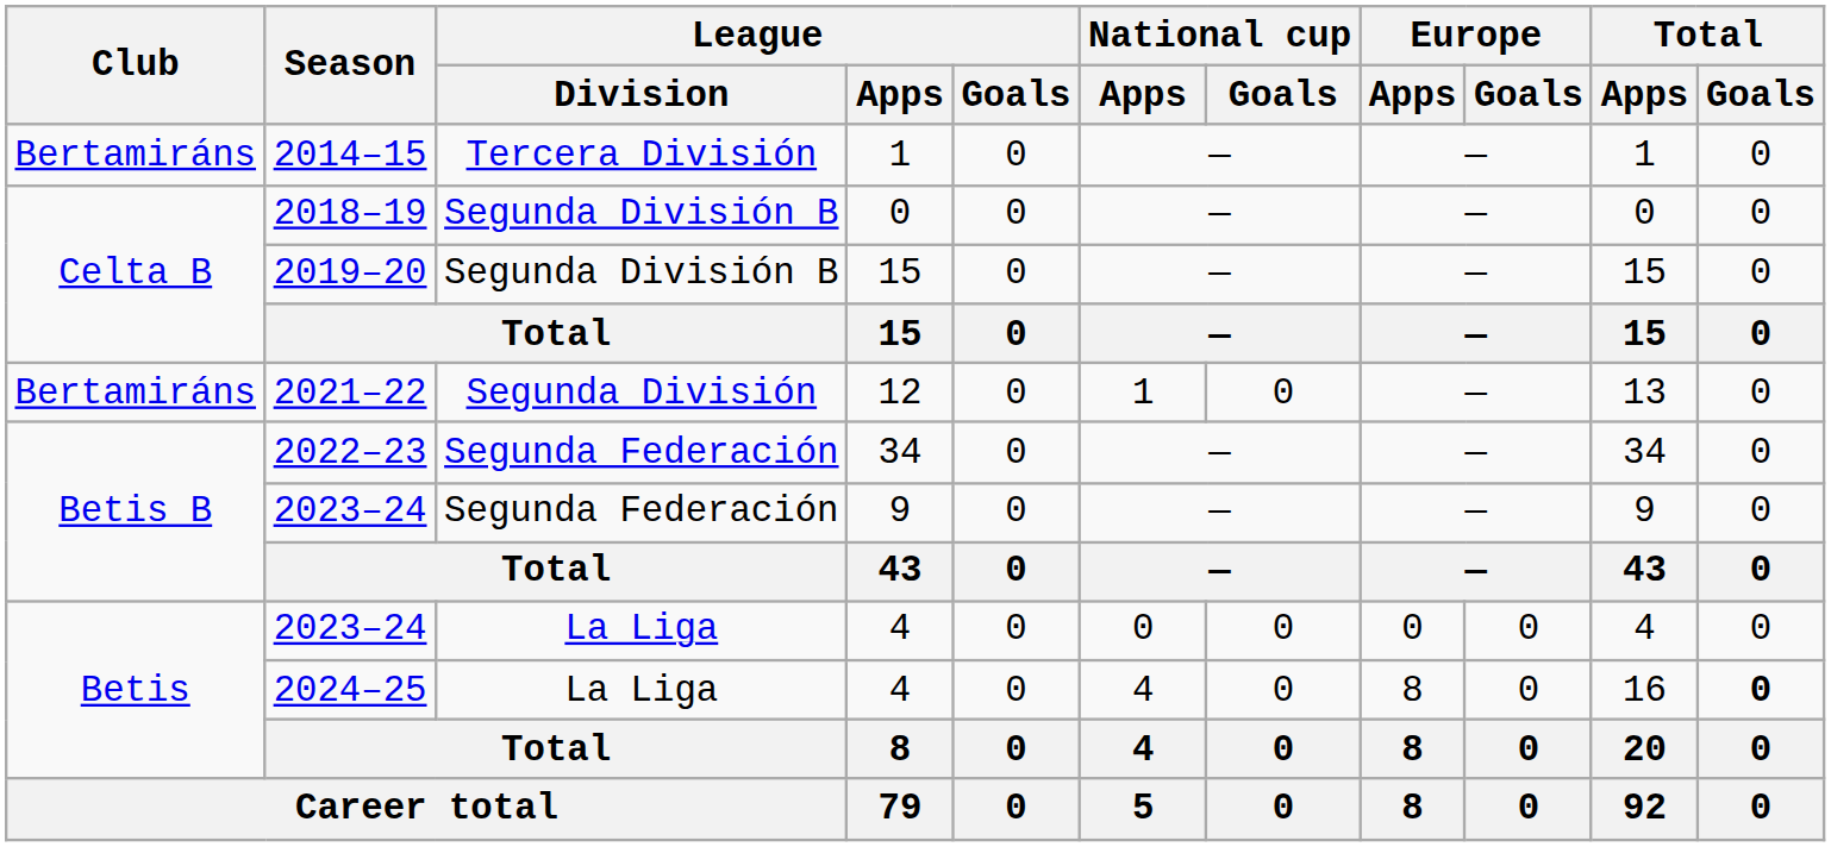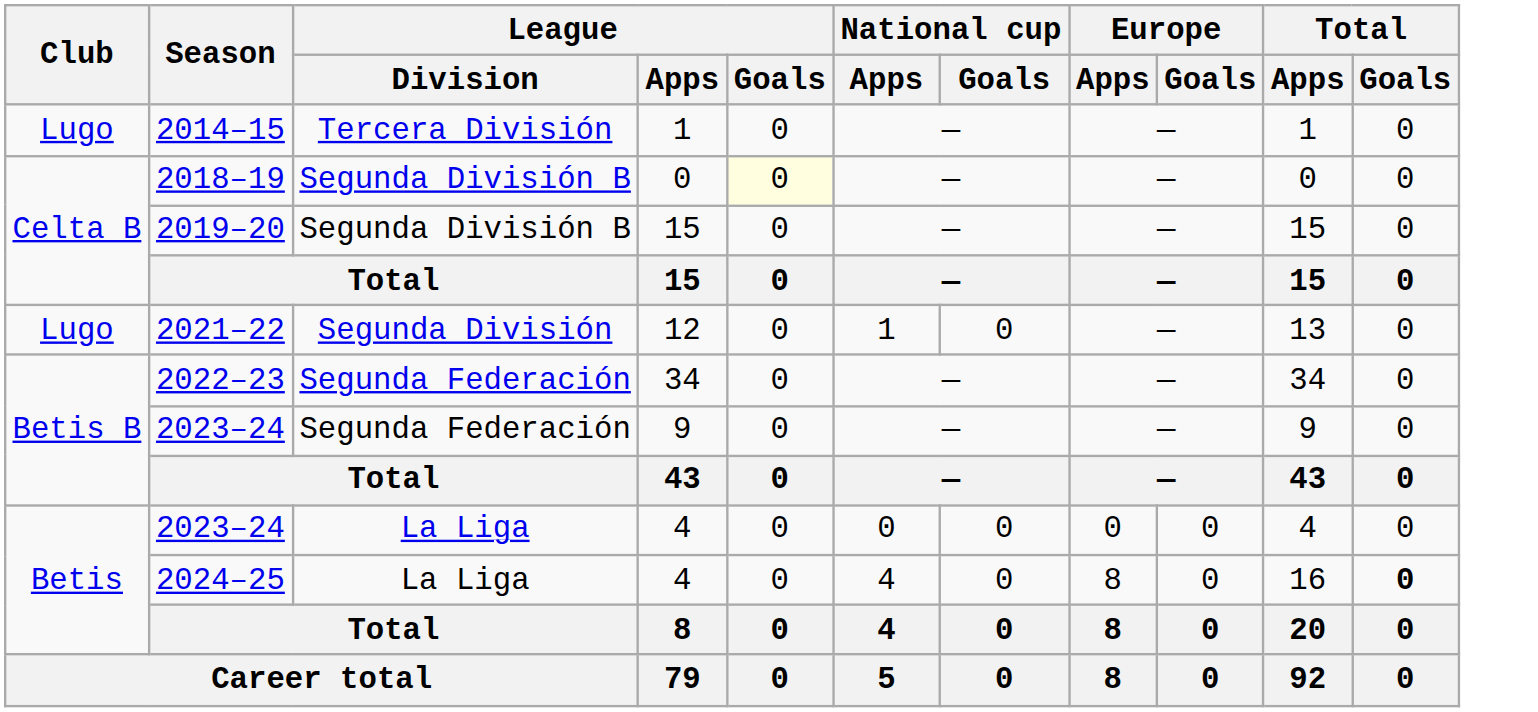2014–15 | Club: Bertamiráns -> Lugo
2018–19 | League / Goals: no background -> lightyellow background
2021–22 | Club: Bertamiráns -> Lugo
